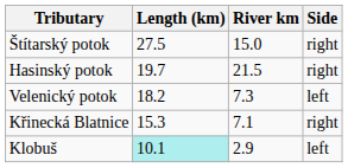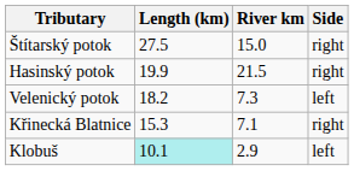Hasinský potok | Length (km): 19.7 -> 19.9
